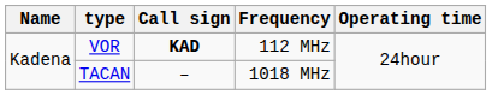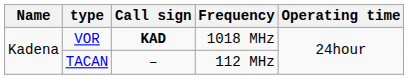VOR | Frequency: 112 MHz -> 1018 MHz
TACAN | Frequency: 1018 MHz -> 112 MHz
